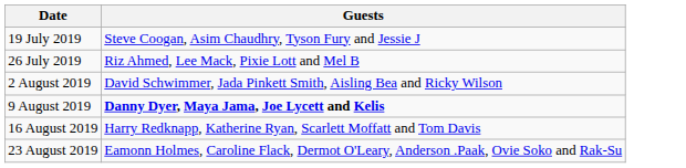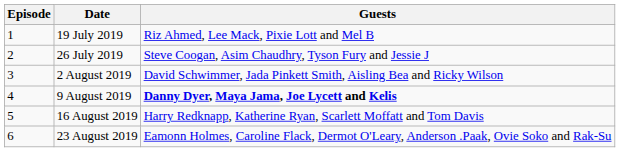+ column: Episode | 1 | 2 | 3 | 4 | 5 | 6
19 July 2019 | Guests: Steve Coogan, Asim Chaudhry, Tyson Fury and Jessie J -> Riz Ahmed, Lee Mack, Pixie Lott and Mel B
26 July 2019 | Guests: Riz Ahmed, Lee Mack, Pixie Lott and Mel B -> Steve Coogan, Asim Chaudhry, Tyson Fury and Jessie J
